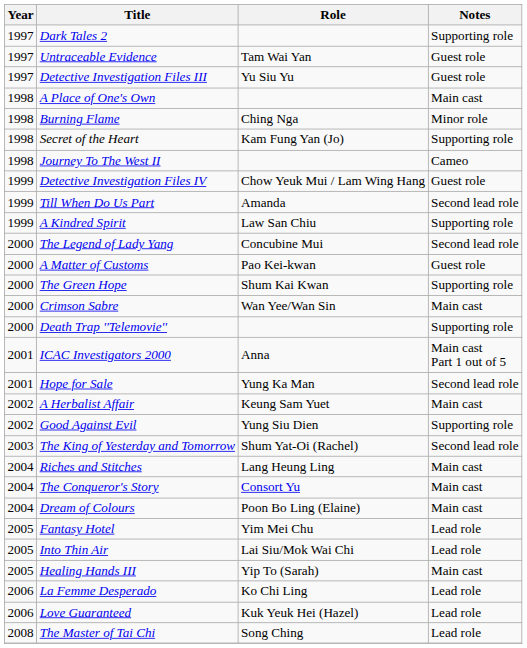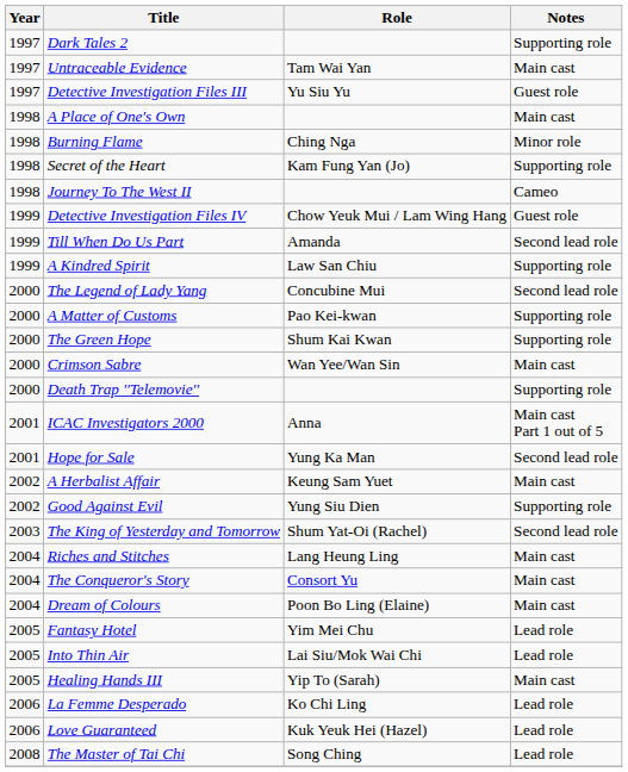Untraceable Evidence | Notes: Guest role -> Main cast
A Matter of Customs | Notes: Guest role -> Supporting role
